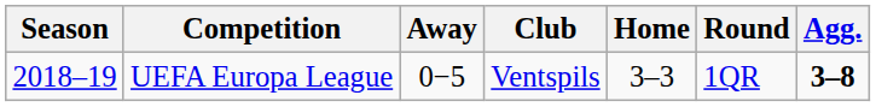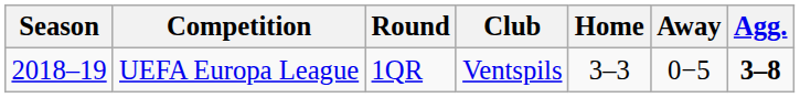columns swapped: Round <-> Away
